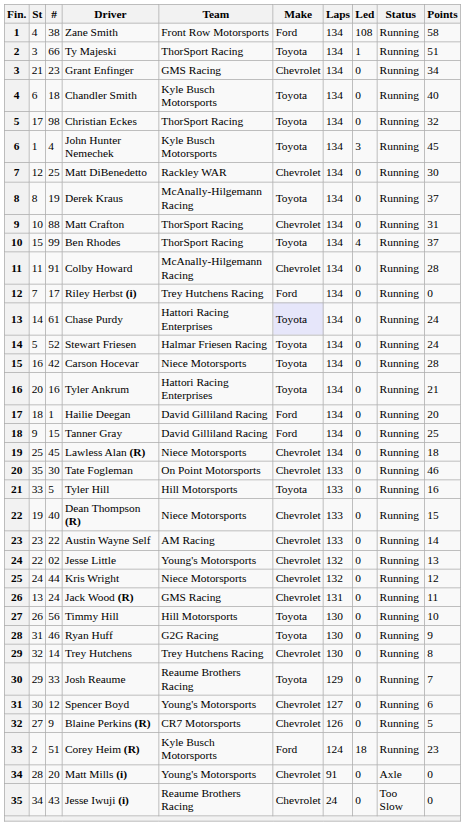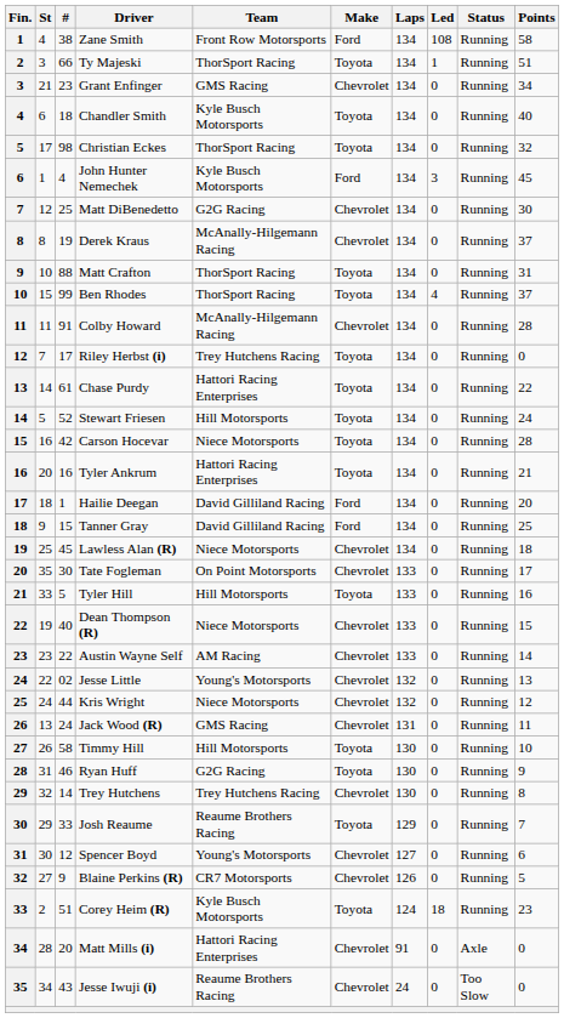John Hunter Nemechek | Make: Toyota -> Ford
Matt DiBenedetto | Team: Rackley WAR -> G2G Racing
Derek Kraus | Make: Toyota -> Chevrolet
Matt Crafton | Make: Chevrolet -> Toyota
Riley Herbst (i) | Make: Ford -> Toyota
Chase Purdy | Make: lavender background -> no background
Chase Purdy | Points: 24 -> 22
Stewart Friesen | Team: Halmar Friesen Racing -> Hill Motorsports
Tate Fogleman | Points: 46 -> 17
Timmy Hill | #: 56 -> 58
Corey Heim (R) | Make: Ford -> Toyota
Matt Mills (i) | Team: Young's Motorsports -> Hattori Racing Enterprises
